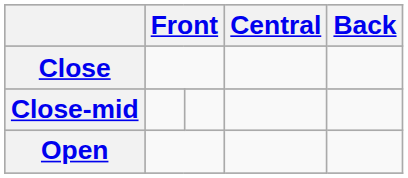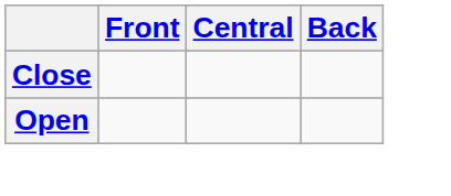- row: Close-mid
